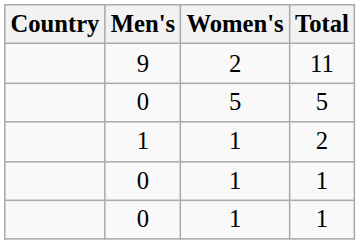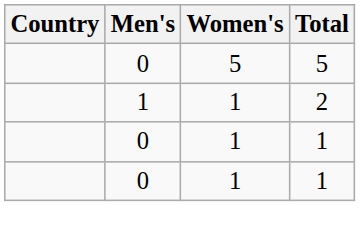- row: 9 | 2 | 11
